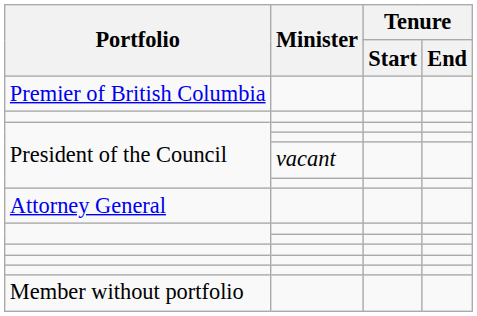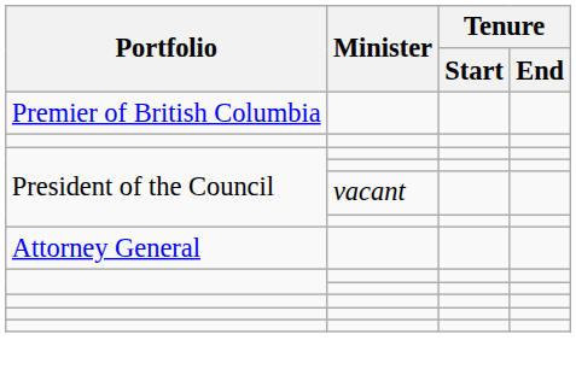- row: Member without portfolio
